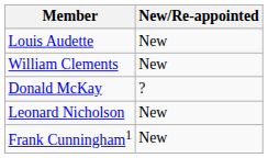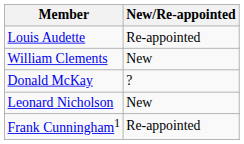Louis Audette | New/Re-appointed: New -> Re-appointed
Frank Cunningham1 | New/Re-appointed: New -> Re-appointed
